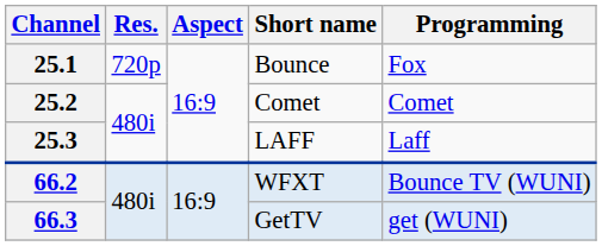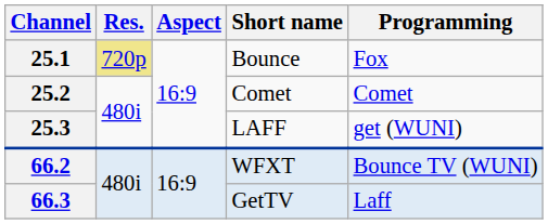25.1 | Res.: no background -> khaki background
25.3 | Programming: Laff -> get (WUNI)
66.3 | Programming: get (WUNI) -> Laff
